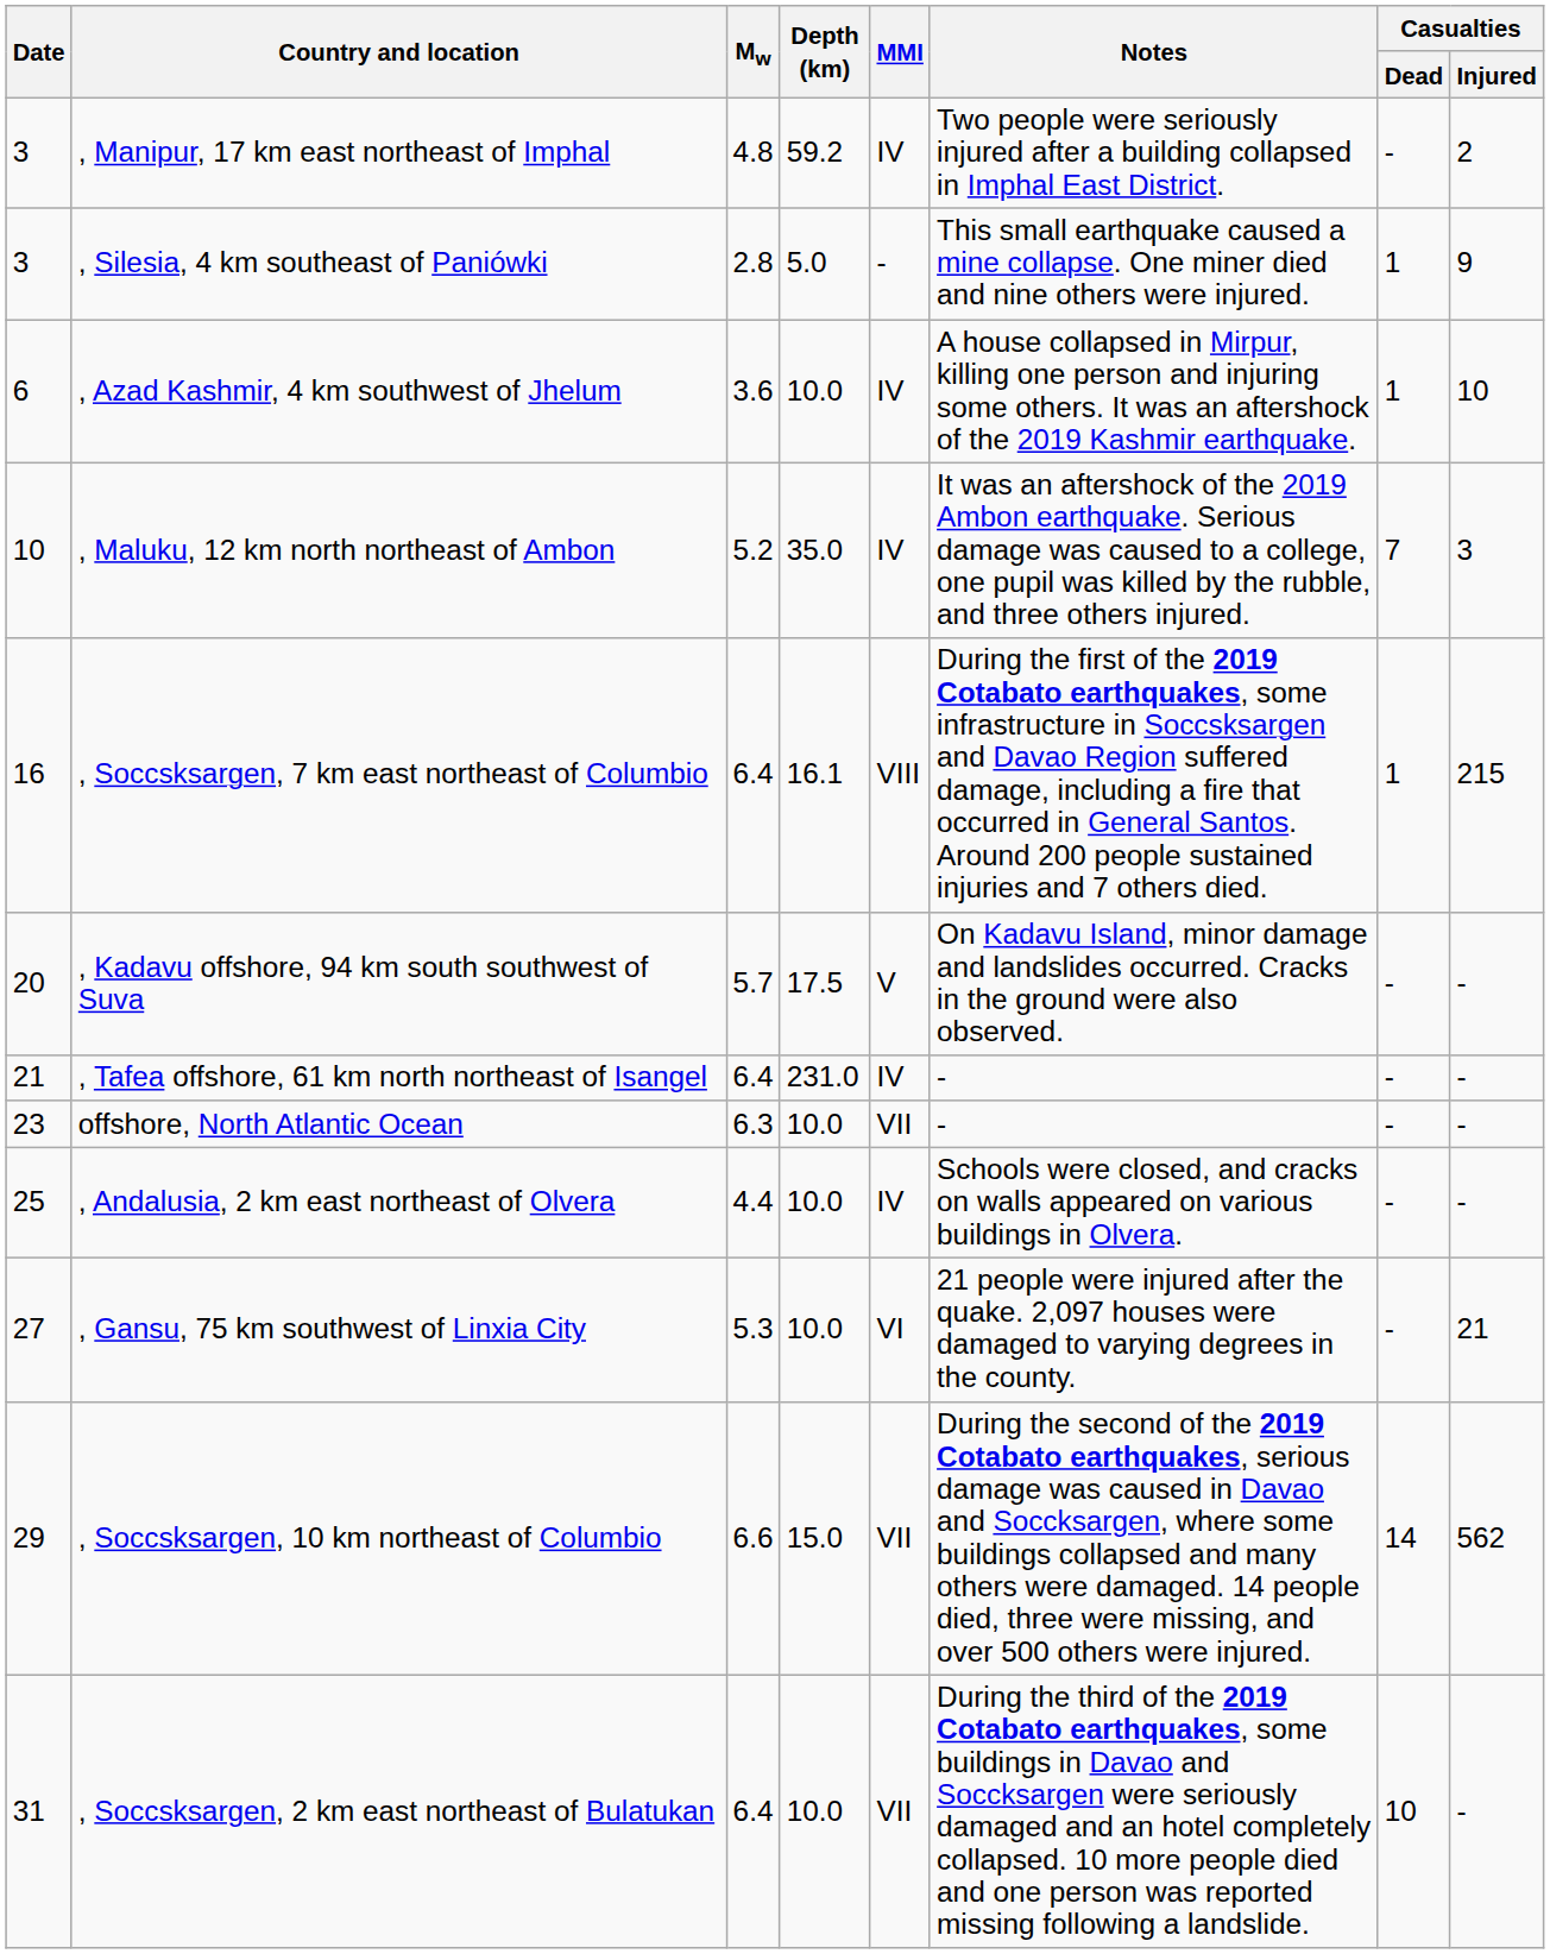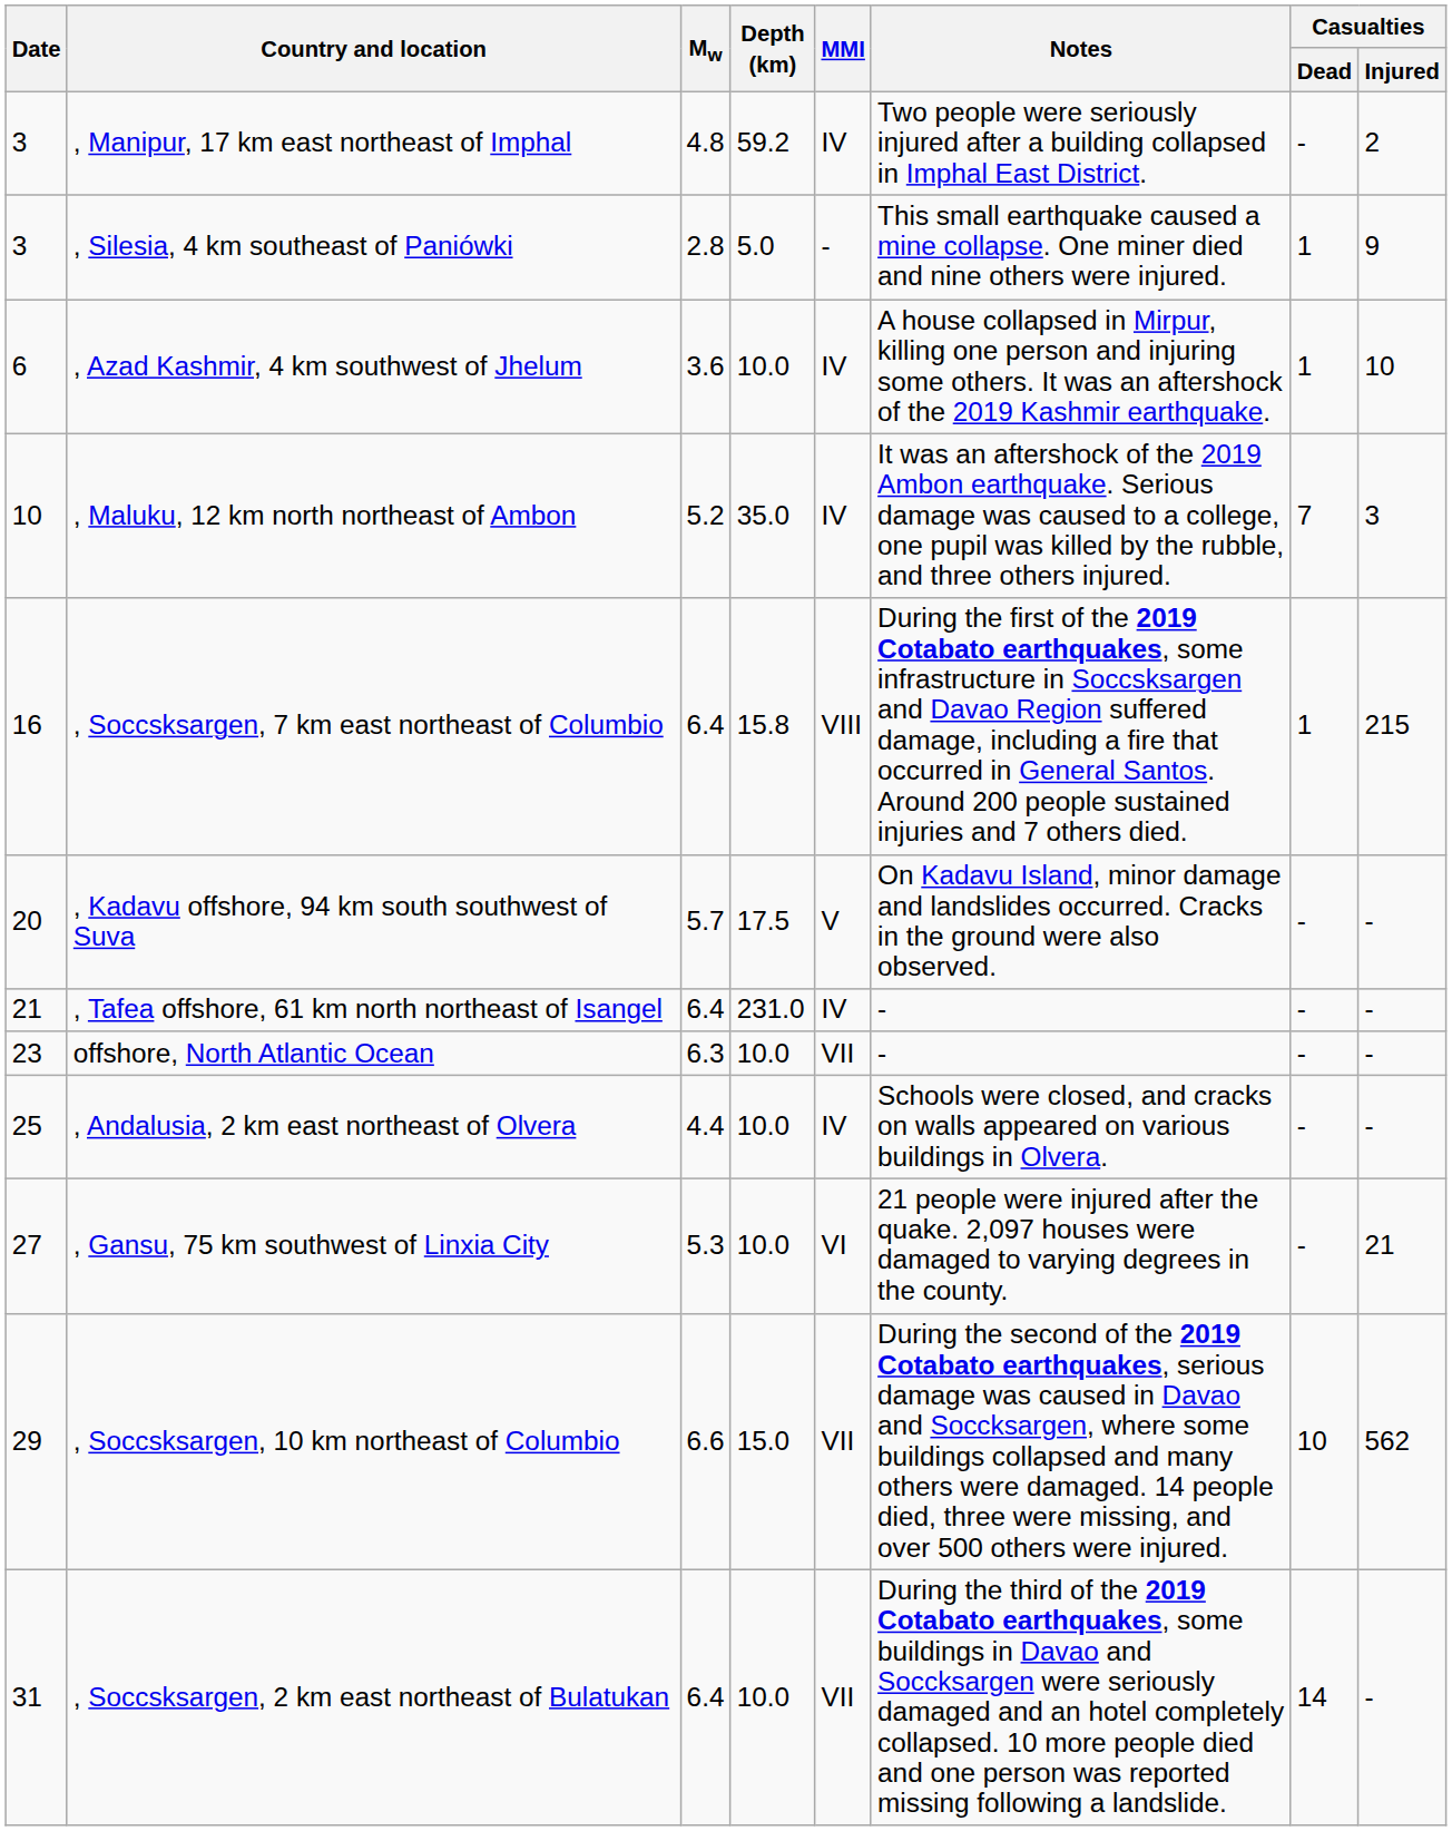, Soccsksargen, 7 km east northeast of Columbio | Depth (km): 16.1 -> 15.8
, Soccsksargen, 10 km northeast of Columbio | Casualties / Dead: 14 -> 10
, Soccsksargen, 2 km east northeast of Bulatukan | Casualties / Dead: 10 -> 14
